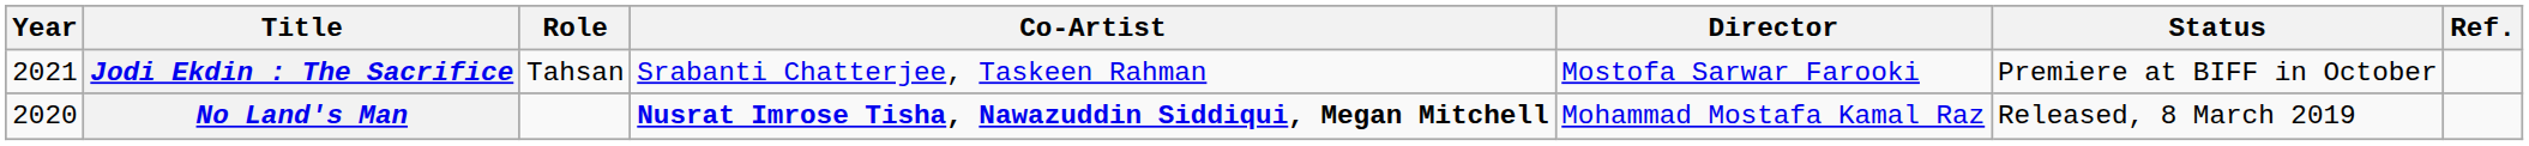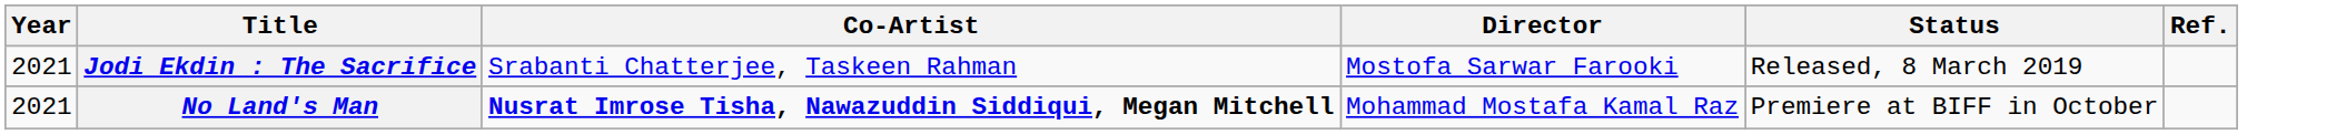- column: Role | Tahsan
Jodi Ekdin : The Sacrifice | Status: Premiere at BIFF in October -> Released, 8 March 2019
No Land's Man | Year: 2020 -> 2021
No Land's Man | Status: Released, 8 March 2019 -> Premiere at BIFF in October
